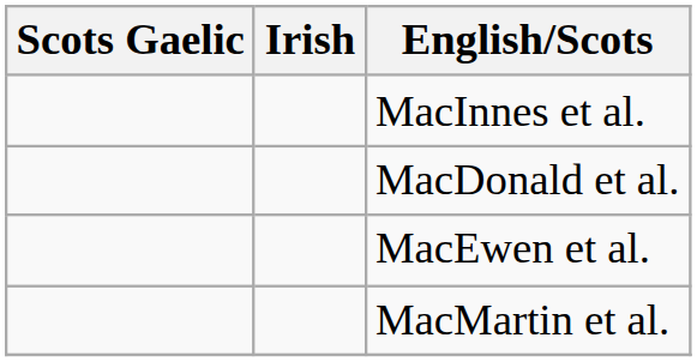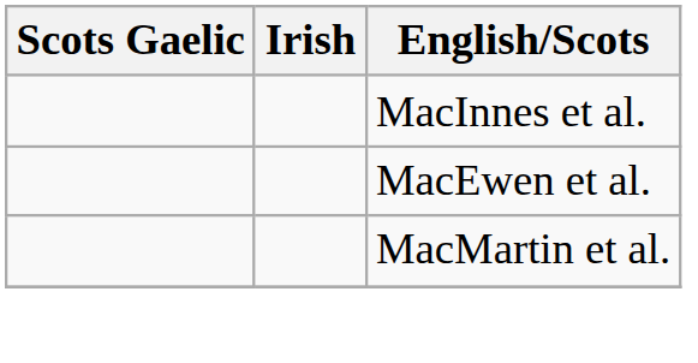- row: MacDonald et al.
